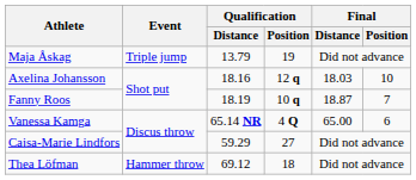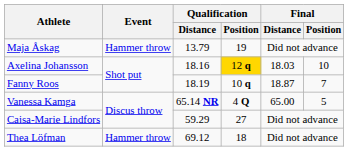Maja Åskag | Event: Triple jump -> Hammer throw
Axelina Johansson | Qualification / Position: no background -> gold background
Vanessa Kamga | Final / Position: 6 -> 5
